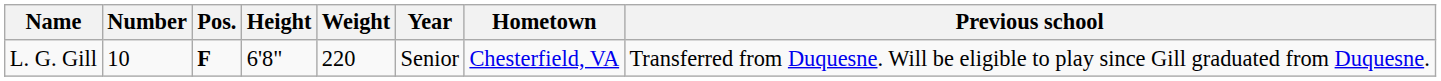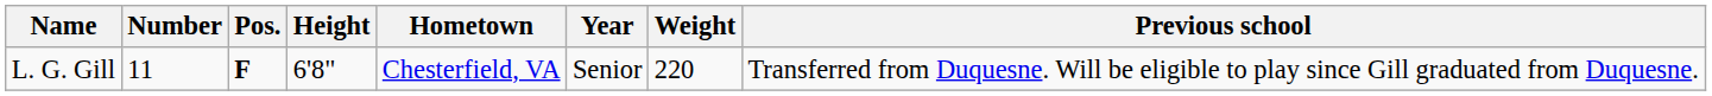columns swapped: Weight <-> Hometown
L. G. Gill | Number: 10 -> 11
